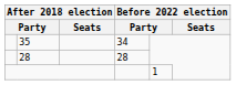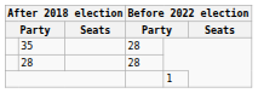35 | column 4: 34 -> 28
